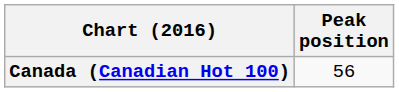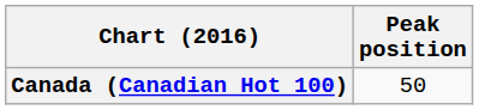Canada (Canadian Hot 100) | Peak position: 56 -> 50
